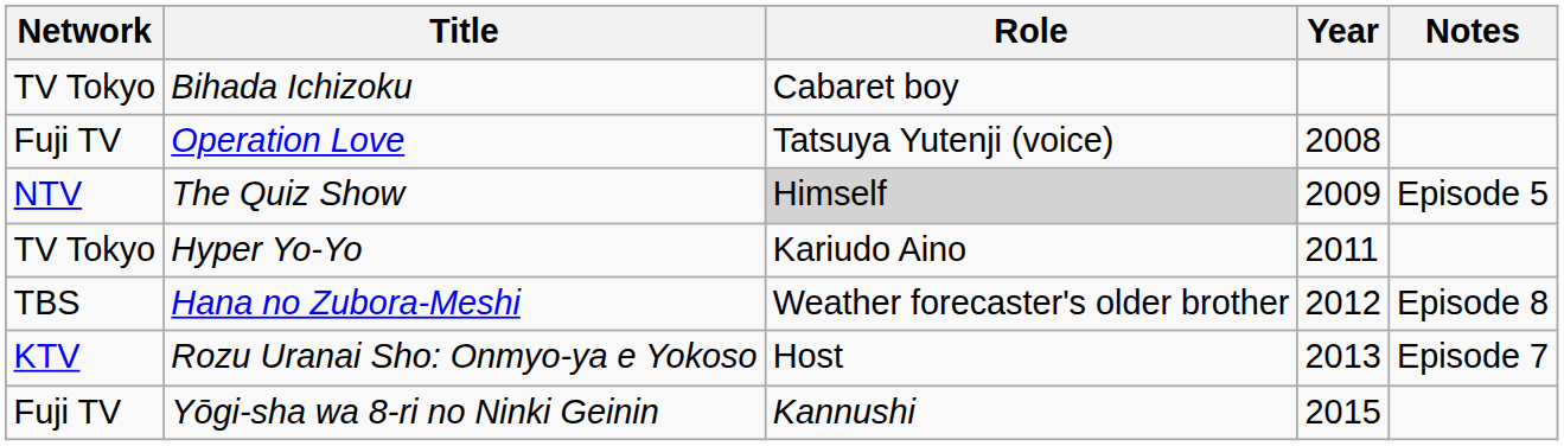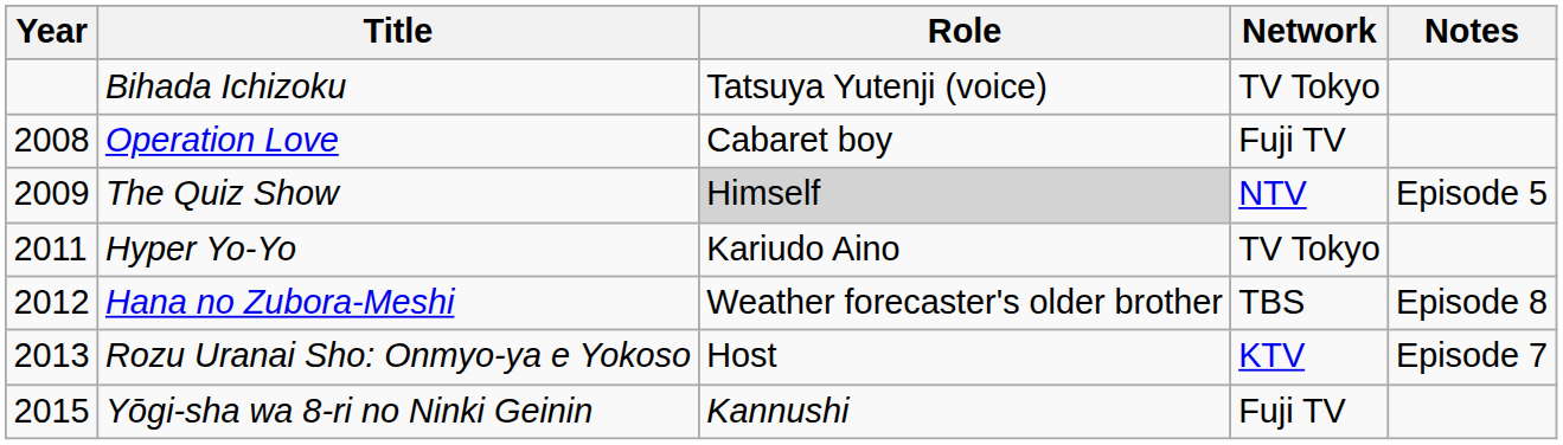columns swapped: Year <-> Network
Bihada Ichizoku | Role: Cabaret boy -> Tatsuya Yutenji (voice)
Operation Love | Role: Tatsuya Yutenji (voice) -> Cabaret boy
